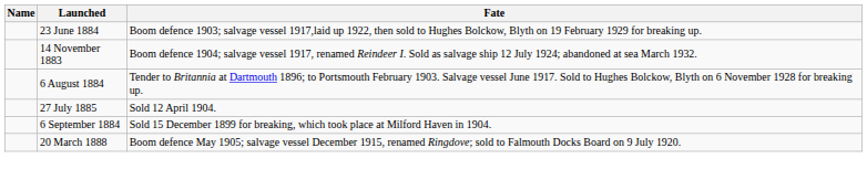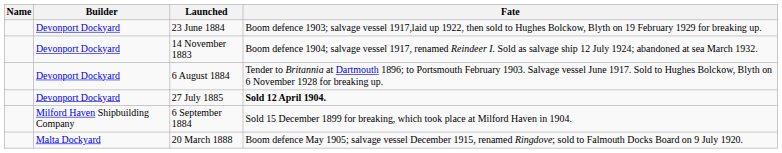+ column: Builder | Devonport Dockyard | Devonport Dockyard | Devonport Dockyard | Devonport Dockyard | Milford Haven Shipbuilding Company | Malta Dockyard
27 July 1885 | Fate: normal -> bold
